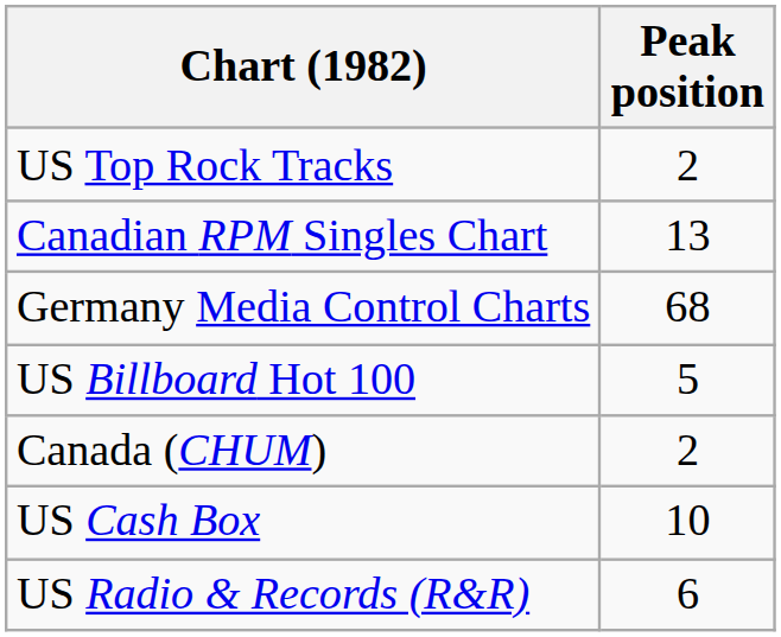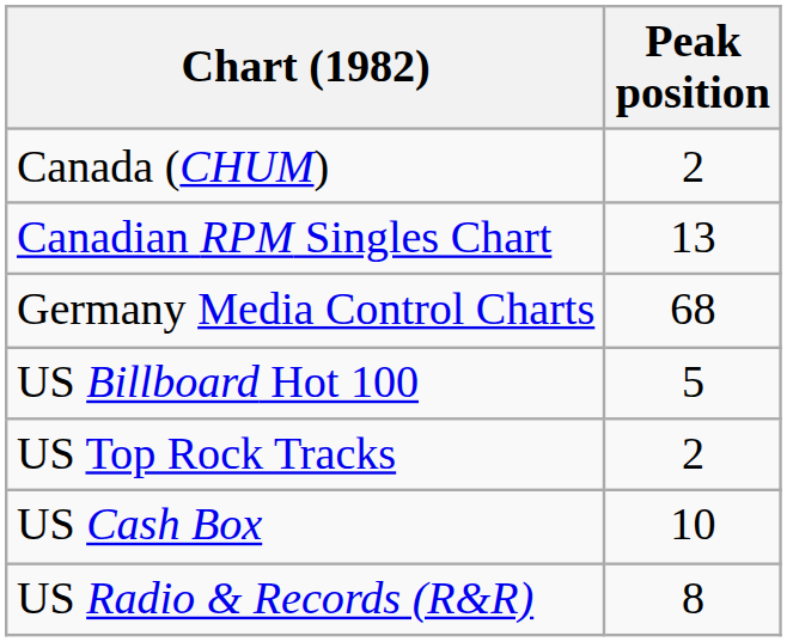rows swapped: Canada (CHUM) <-> US Top Rock Tracks
US Radio & Records (R&R) | Peak position: 6 -> 8
